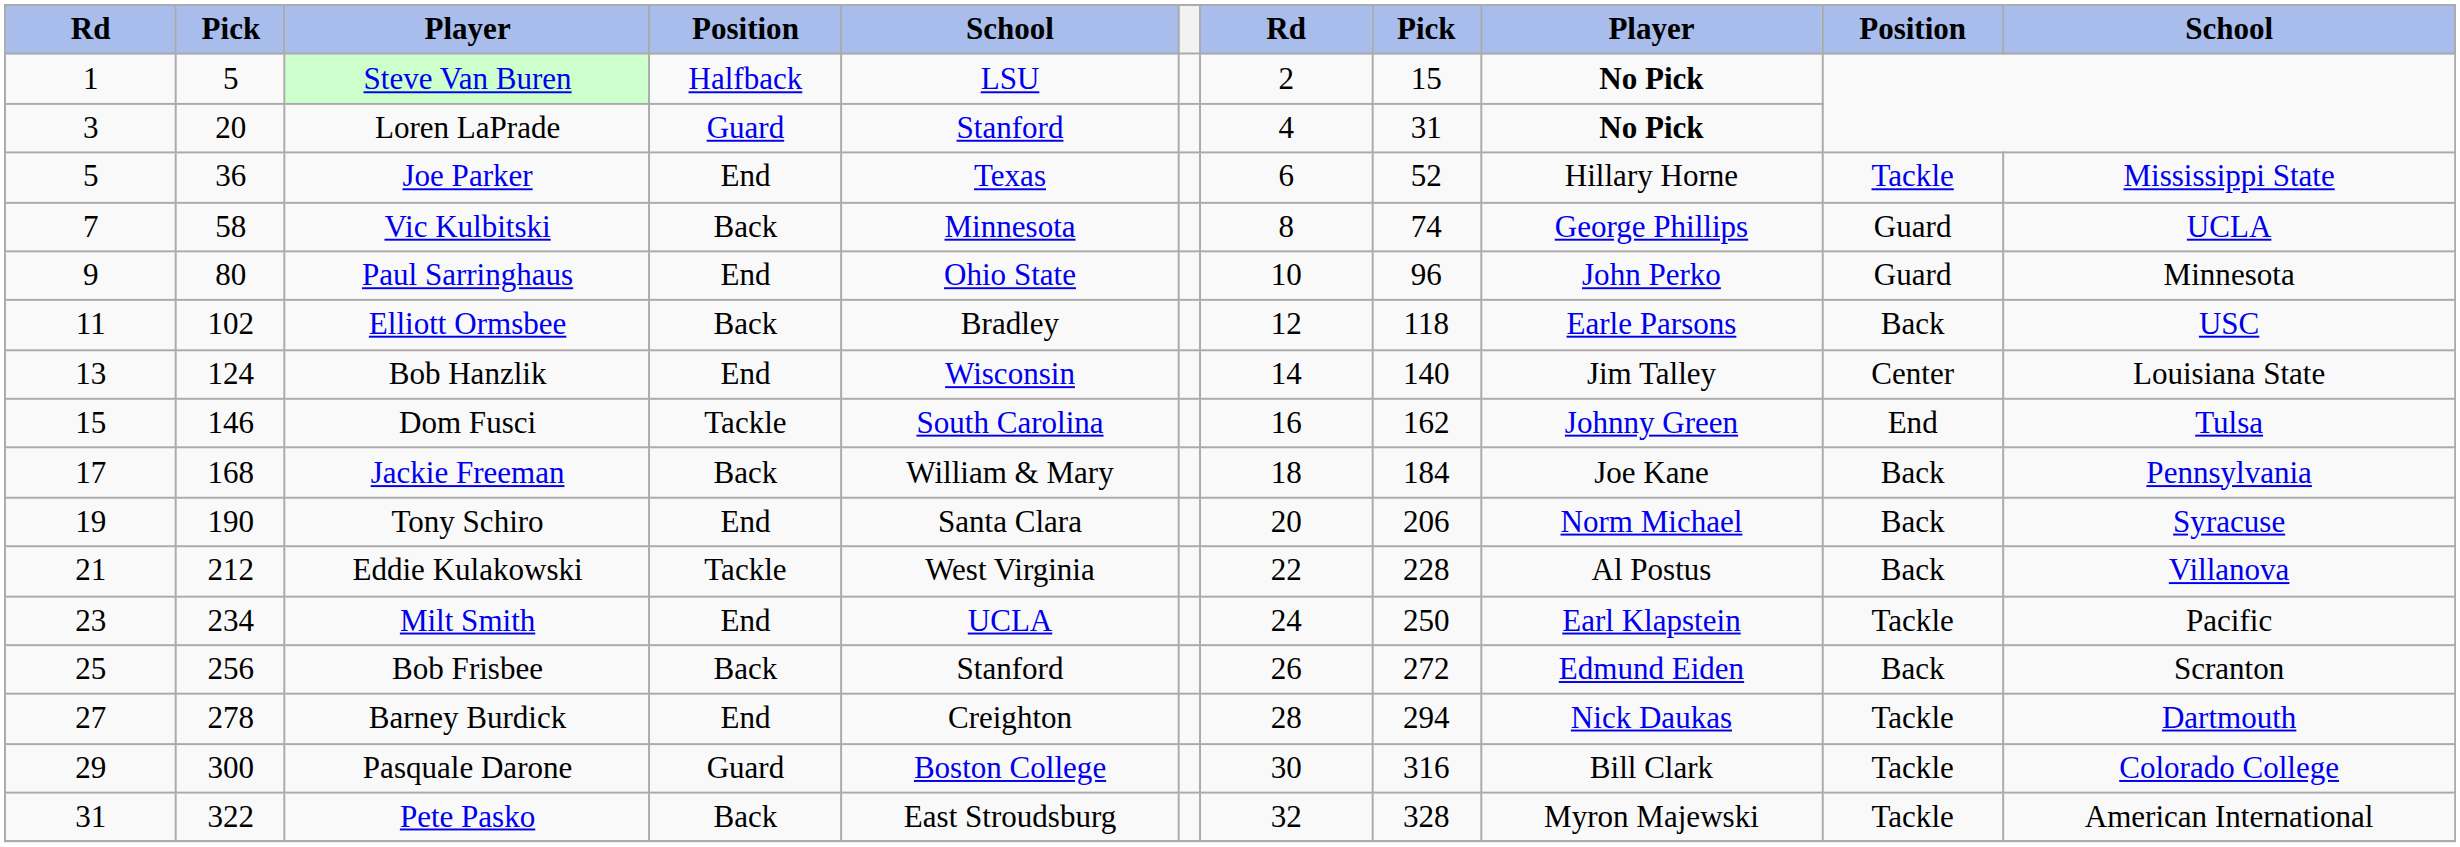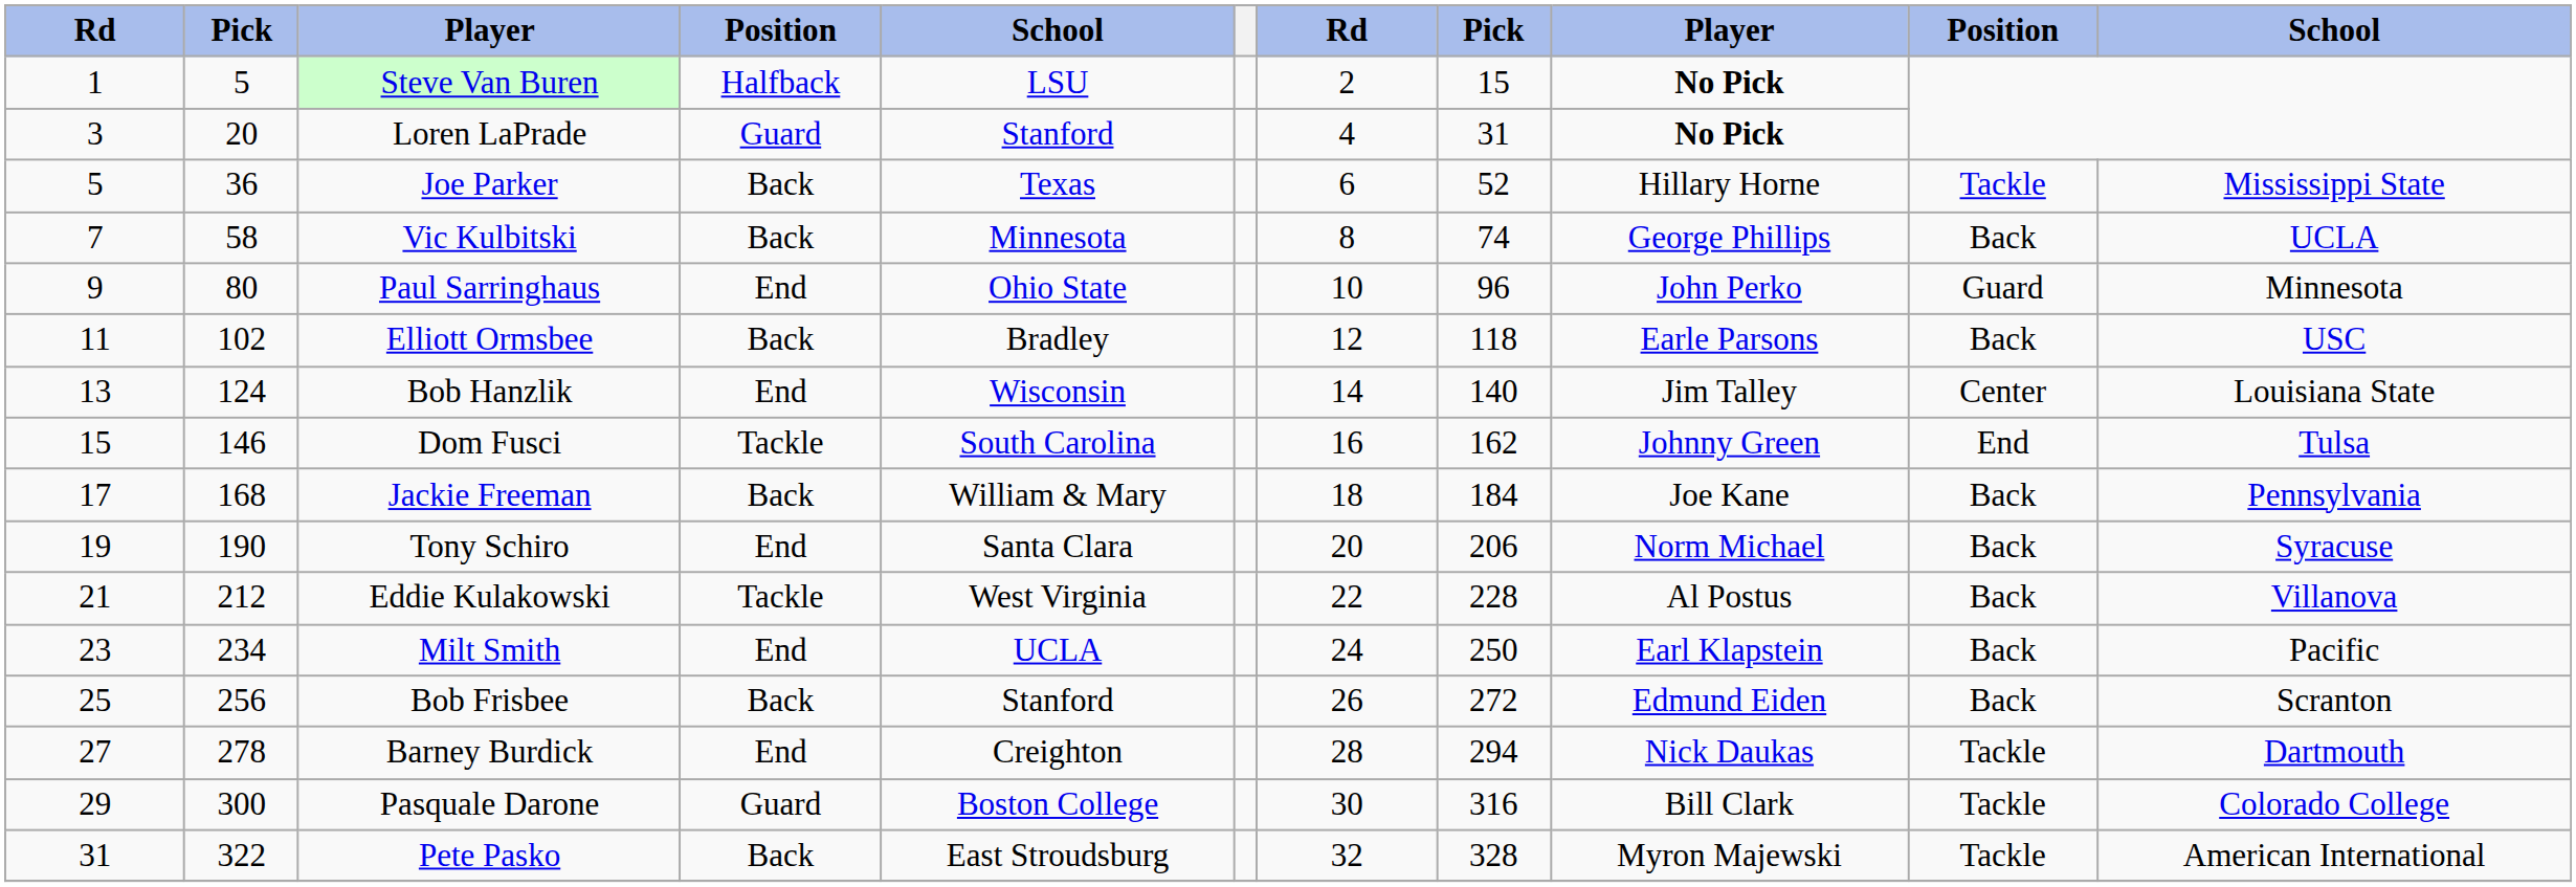Joe Parker | column 4: End -> Back
Vic Kulbitski | column 10: Guard -> Back
Milt Smith | column 10: Tackle -> Back
